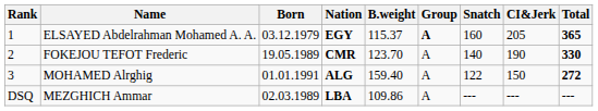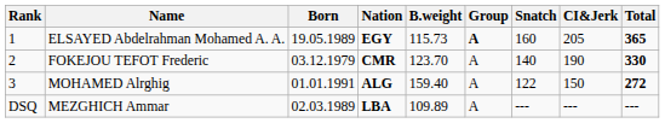ELSAYED Abdelrahman Mohamed A. A. | Born: 03.12.1979 -> 19.05.1989
ELSAYED Abdelrahman Mohamed A. A. | B.weight: 115.37 -> 115.73
FOKEJOU TEFOT Frederic | Born: 19.05.1989 -> 03.12.1979
MEZGHICH Ammar | B.weight: 109.86 -> 109.89
